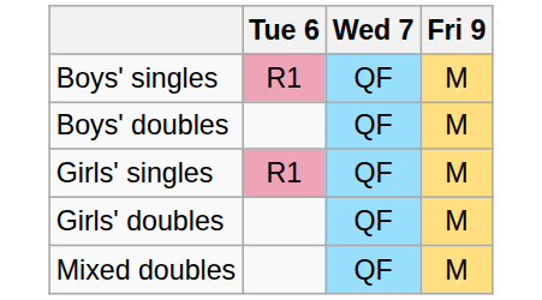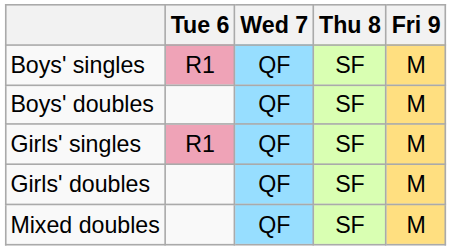+ column: Thu 8 | SF | SF | SF | SF | SF
